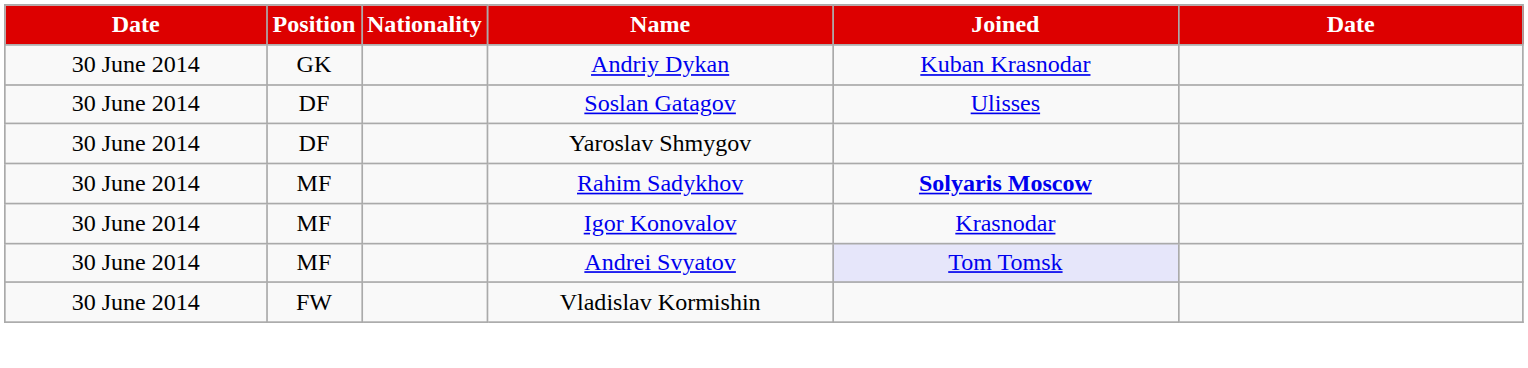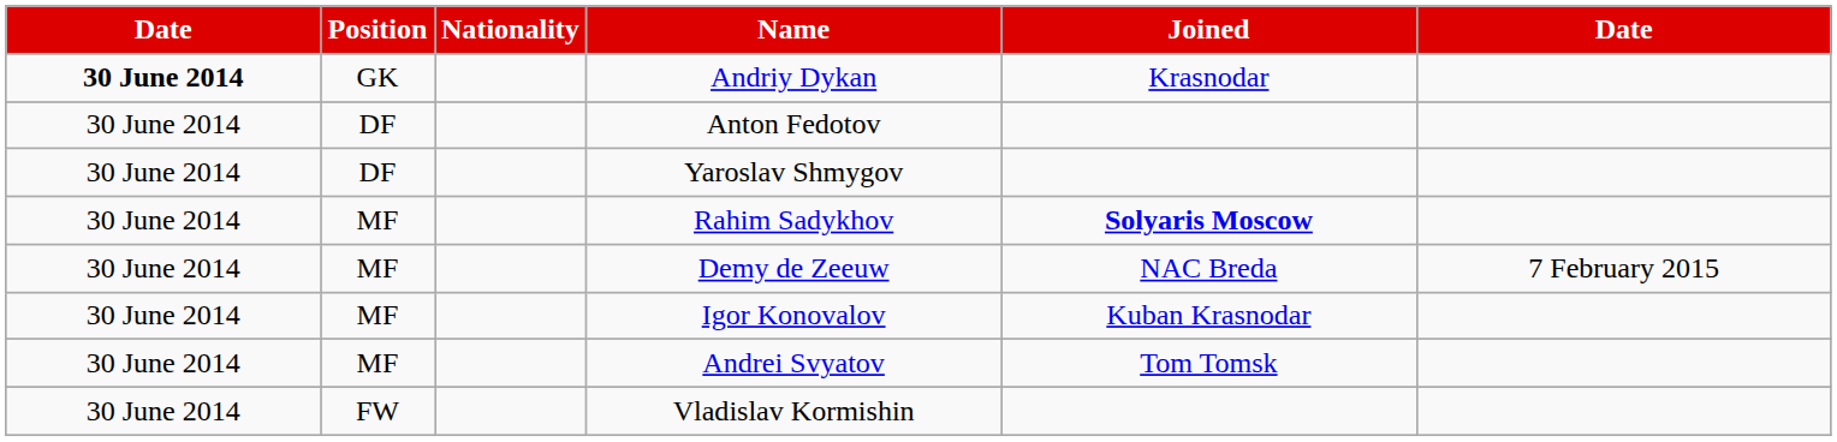Andriy Dykan | column 1: normal -> bold
Andriy Dykan | Joined: Kuban Krasnodar -> Krasnodar
+ row: 30 June 2014 | DF | Anton Fedotov
- row: 30 June 2014 | DF | Soslan Gatagov | Ulisses
+ row: 30 June 2014 | MF | Demy de Zeeuw | NAC Breda | 7 February 2015
Igor Konovalov | Joined: Krasnodar -> Kuban Krasnodar
Andrei Svyatov | Joined: lavender background -> no background
